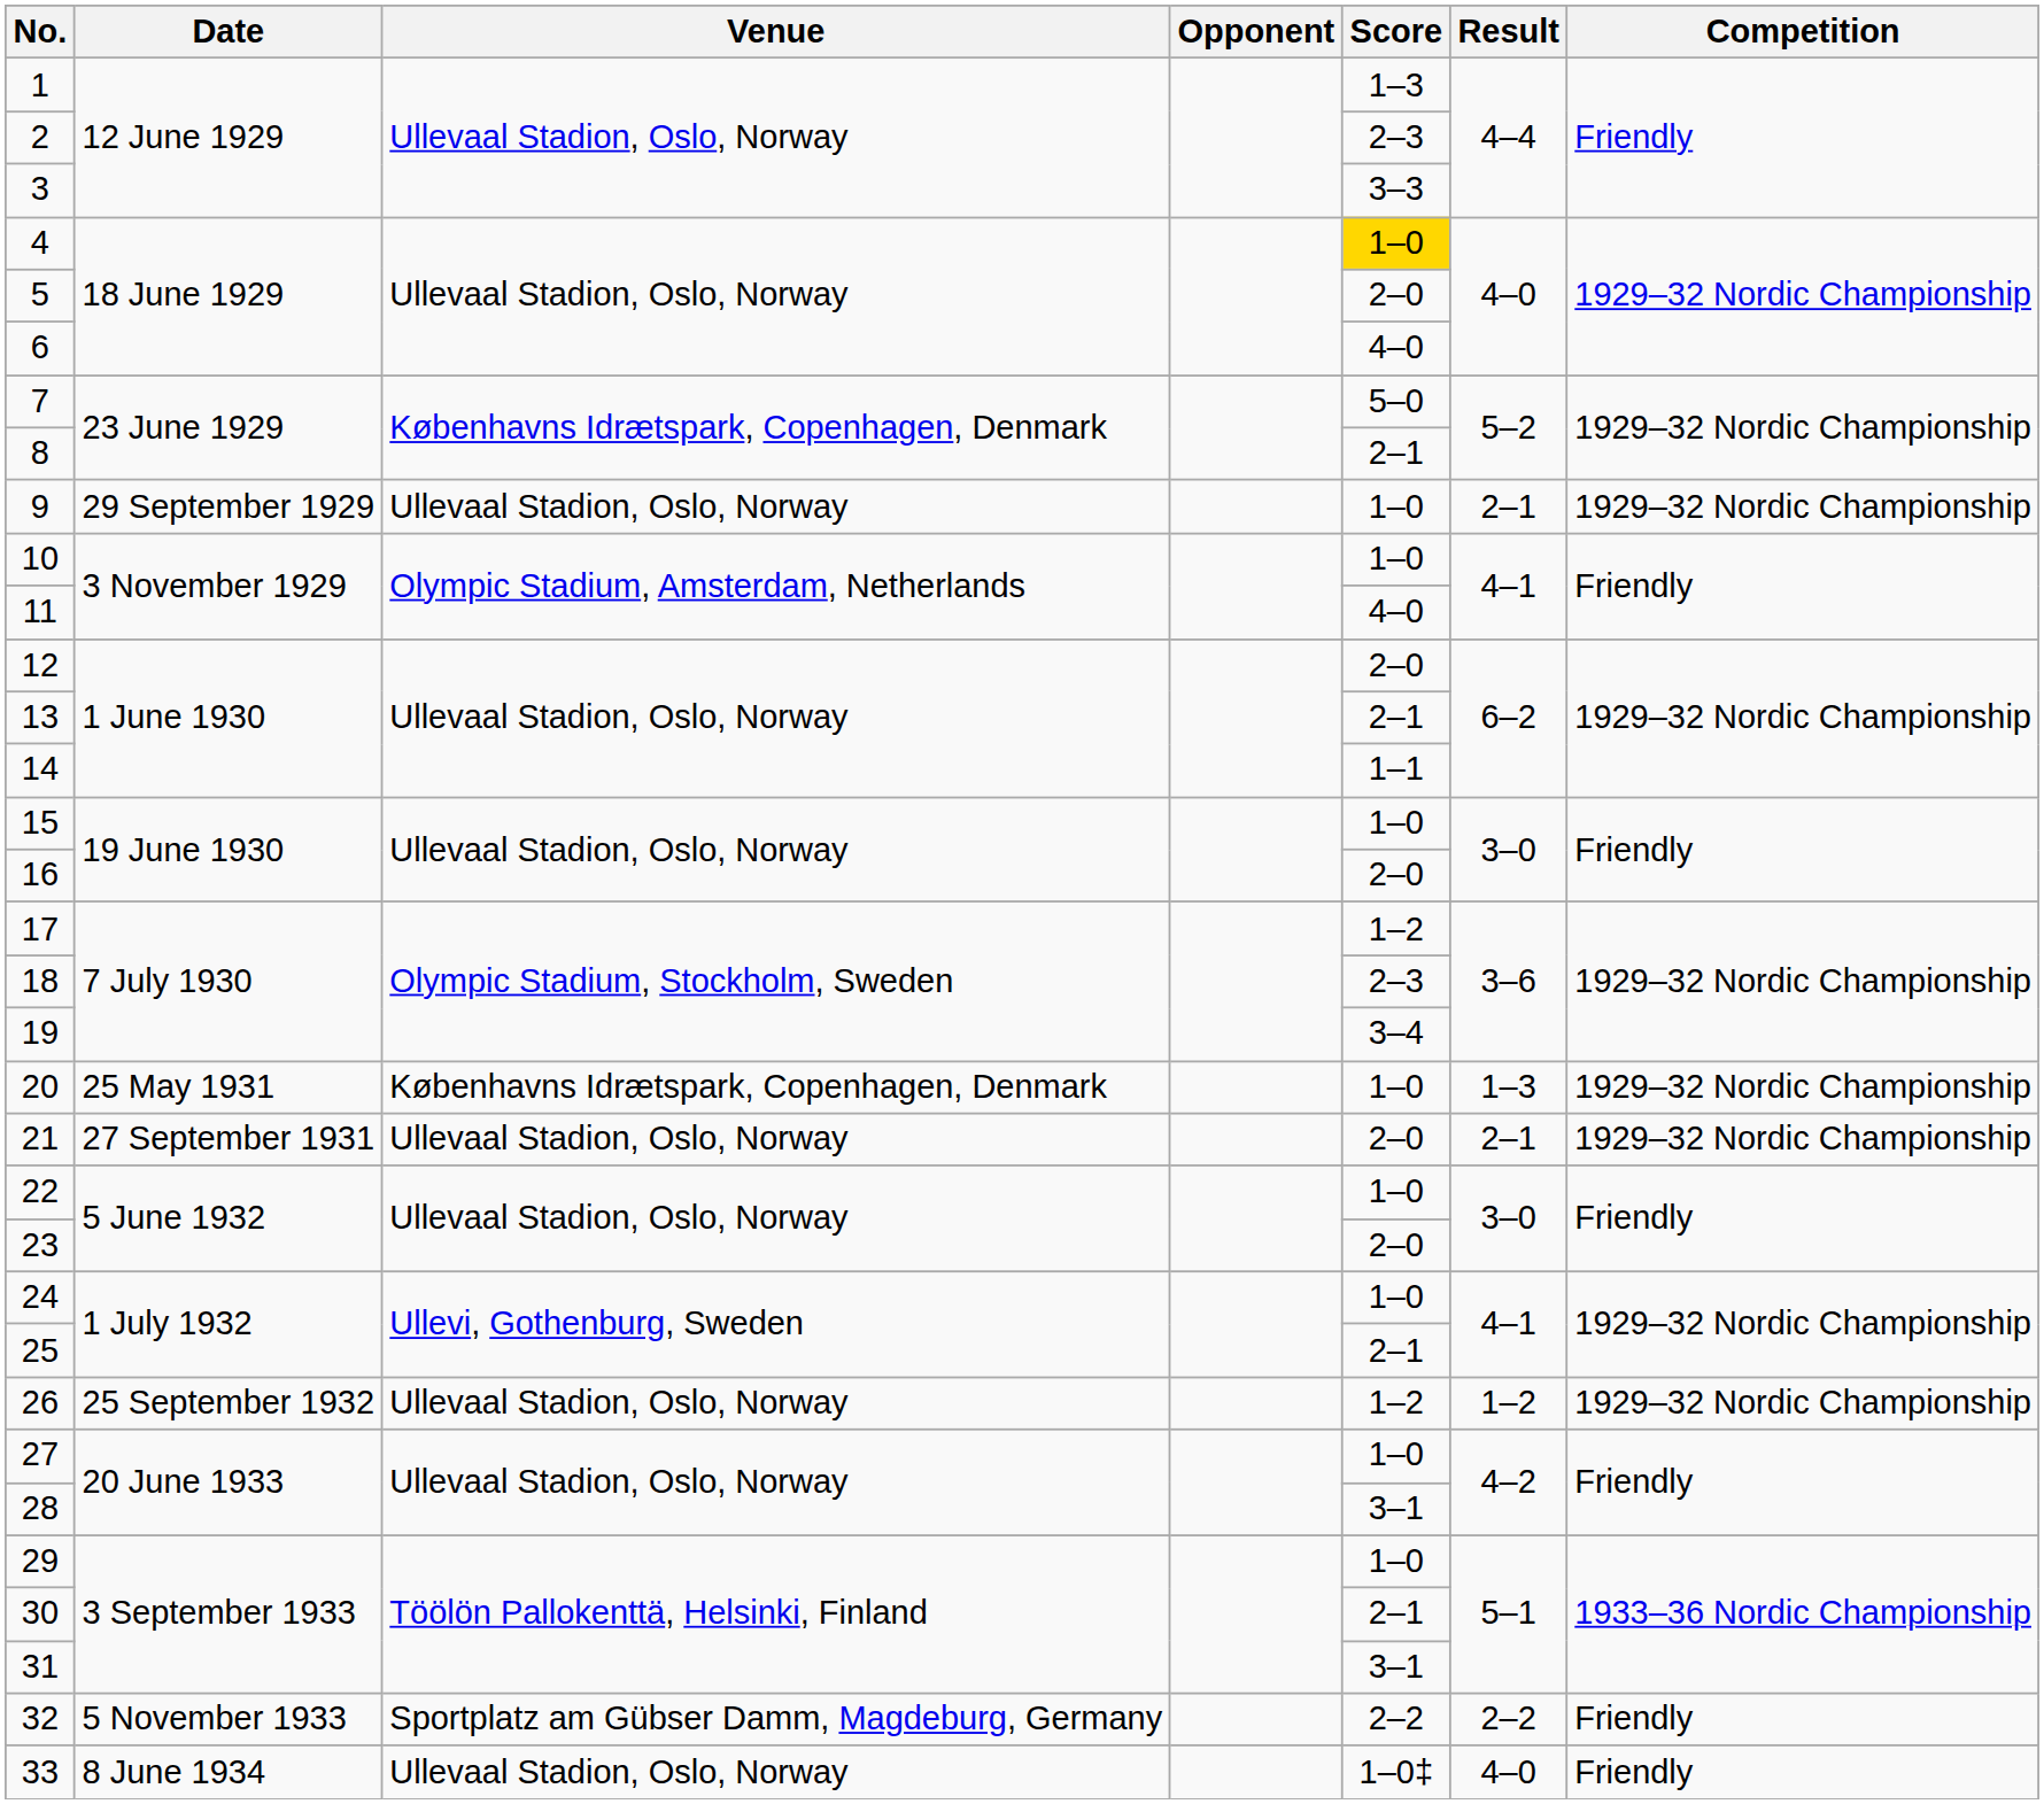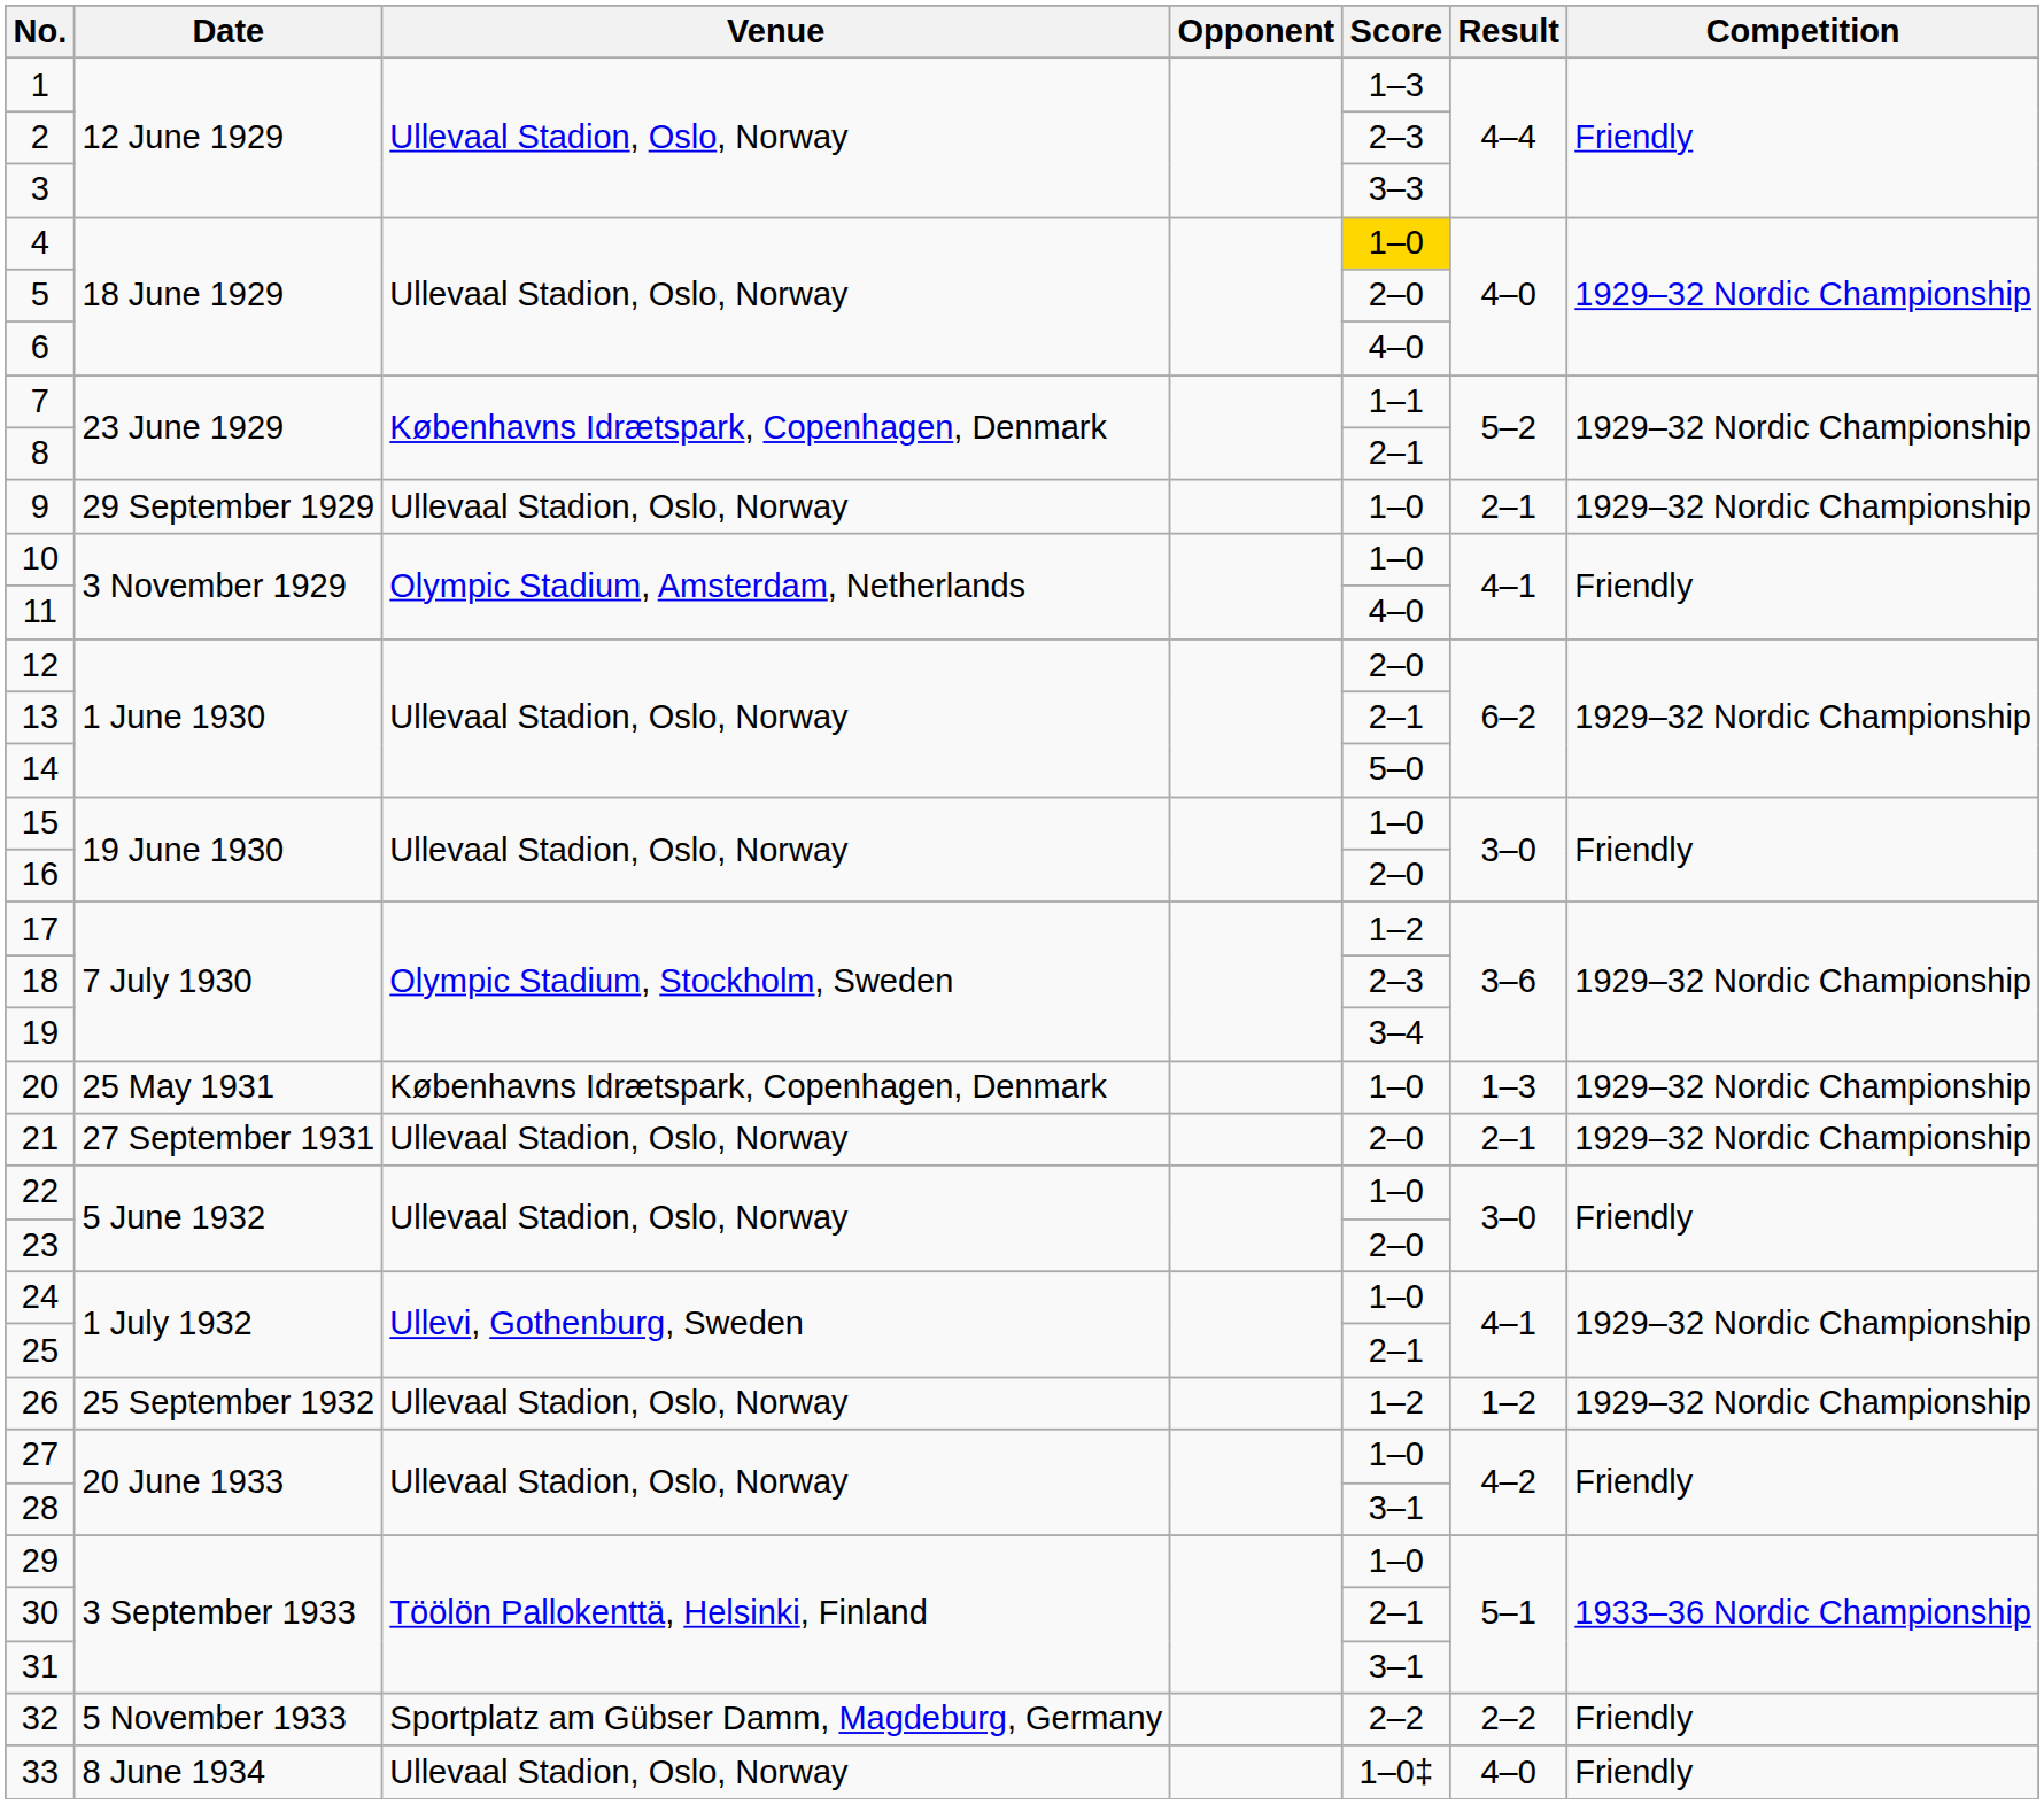7 | Score: 5–0 -> 1–1
14 | Score: 1–1 -> 5–0
